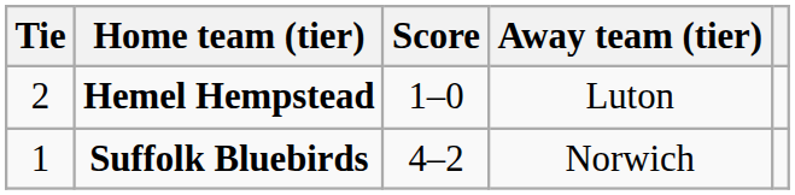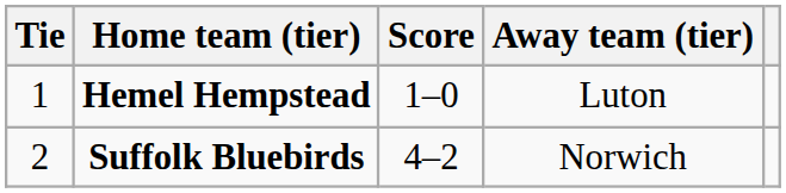Hemel Hempstead | Tie: 2 -> 1
Suffolk Bluebirds | Tie: 1 -> 2
